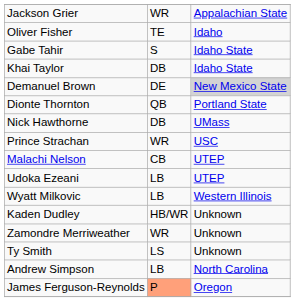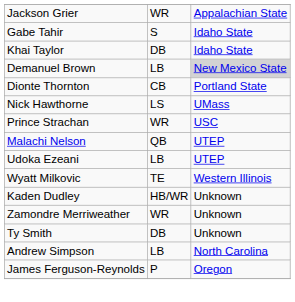- row: Oliver Fisher | TE | Idaho
Demanuel Brown | column 2: DE -> LB
Dionte Thornton | column 2: QB -> CB
Nick Hawthorne | column 2: DB -> LS
Malachi Nelson | column 2: CB -> QB
Wyatt Milkovic | column 2: LB -> TE
Ty Smith | column 2: LS -> DB
James Ferguson-Reynolds | column 2: lightsalmon background -> no background
